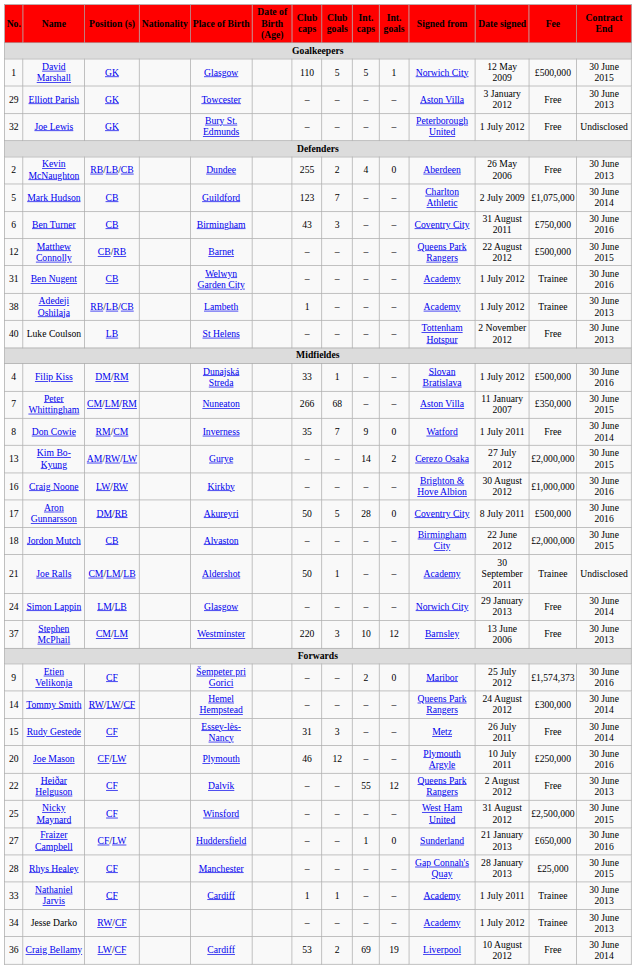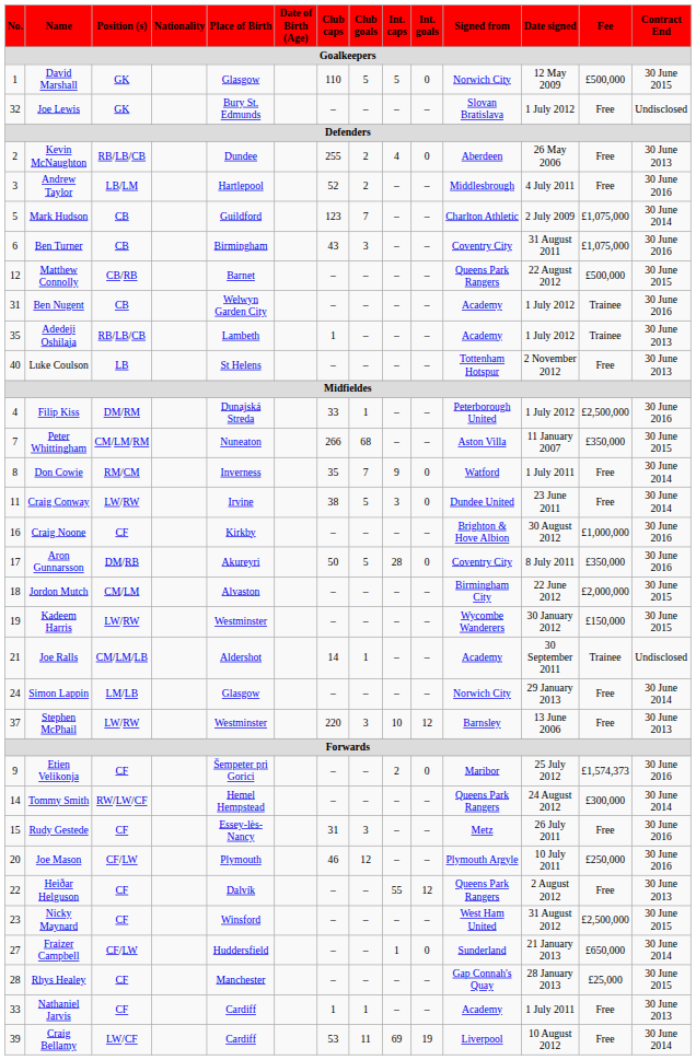David Marshall | Int. goals: 1 -> 0
- row: 29 | Elliott Parish | GK | Towcester | – | – | – | – | Aston Villa | 3 January 2012 | Free | 30 June 2013
Joe Lewis | Signed from: Peterborough United -> Slovan Bratislava
+ row: 3 | Andrew Taylor | LB/LM | Hartlepool | 52 | 2 | – | – | Middlesbrough | 4 July 2011 | Free | 30 June 2016
Ben Turner | Fee: £750,000 -> £1,075,000
Adedeji Oshilaja | No.: 38 -> 35
Filip Kiss | Signed from: Slovan Bratislava -> Peterborough United
Filip Kiss | Fee: £500,000 -> £2,500,000
+ row: 11 | Craig Conway | LW/RW | Irvine | 38 | 5 | 3 | 0 | Dundee United | 23 June 2011 | Free | 30 June 2014
- row: 13 | Kim Bo-Kyung | AM/RW/LW | Gurye | – | – | 14 | 2 | Cerezo Osaka | 27 July 2012 | £2,000,000 | 30 June 2015
Craig Noone | Position (s): LW/RW -> CF
Aron Gunnarsson | Fee: £500,000 -> £350,000
Jordon Mutch | Position (s): CB -> CM/LM
+ row: 19 | Kadeem Harris | LW/RW | Westminster | – | – | – | – | Wycombe Wanderers | 30 January 2012 | £150,000 | 30 June 2015
Joe Ralls | Club caps: 50 -> 14
Stephen McPhail | Position (s): CM/LM -> LW/RW
Rudy Gestede | Contract End: 30 June 2014 -> 30 June 2016
Nicky Maynard | No.: 25 -> 23
Fraizer Campbell | Contract End: 30 June 2016 -> 30 June 2014
Nathaniel Jarvis | Fee: Trainee -> Free
- row: 34 | Jesse Darko | RW/CF | – | – | – | – | Academy | 1 July 2012 | Trainee | 30 June 2013
Craig Bellamy | No.: 36 -> 39
Craig Bellamy | Club goals: 2 -> 11
